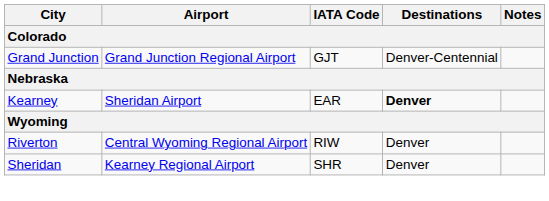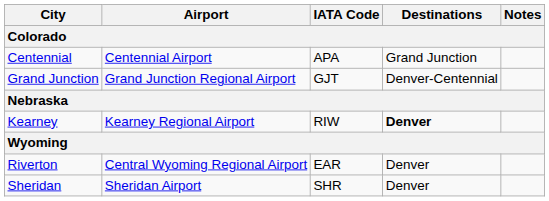+ row: Centennial | Centennial Airport | APA | Grand Junction
Kearney | Airport: Sheridan Airport -> Kearney Regional Airport
Kearney | IATA Code: EAR -> RIW
Riverton | IATA Code: RIW -> EAR
Sheridan | Airport: Kearney Regional Airport -> Sheridan Airport
